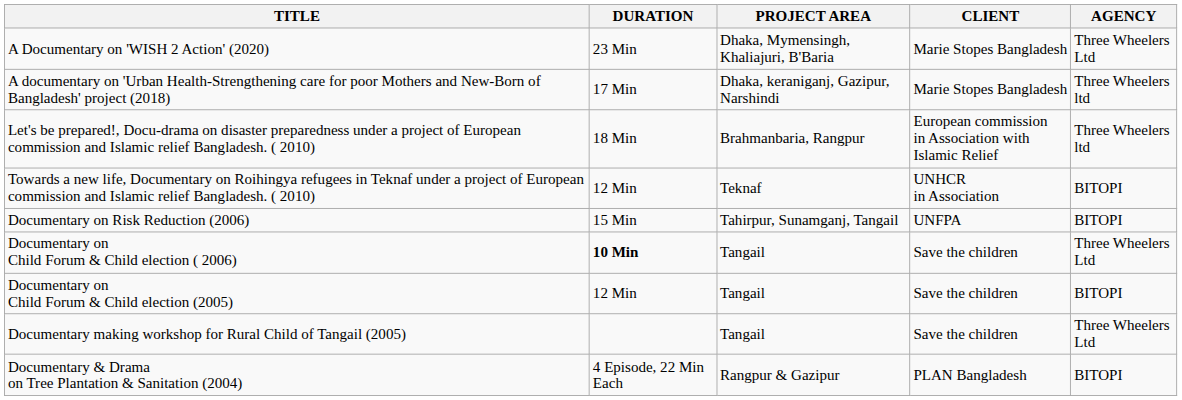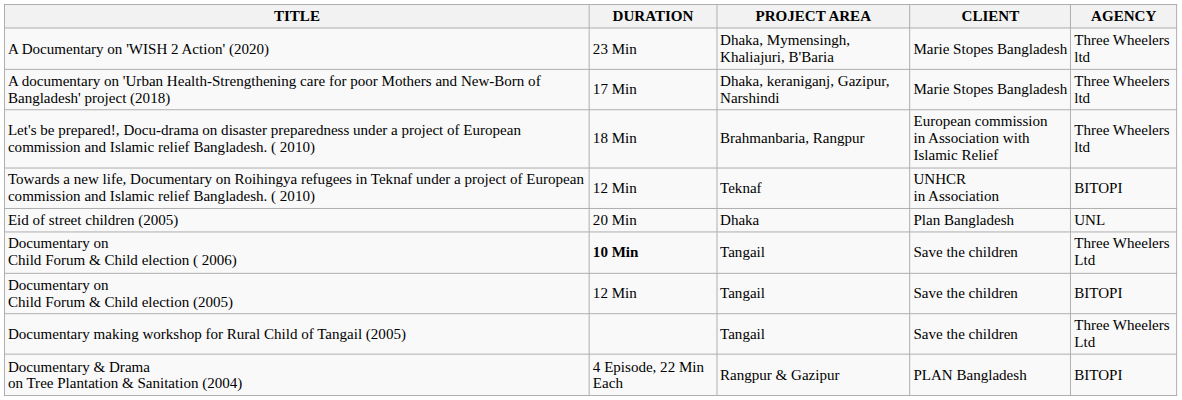A Documentary on 'WISH 2 Action' (2020) | AGENCY: Three Wheelers Ltd -> Three Wheelers ltd
- row: Documentary on Risk Reduction (2006) | 15 Min | Tahirpur, Sunamganj, Tangail | UNFPA | BITOPI
+ row: Eid of street children (2005) | 20 Min | Dhaka | Plan Bangladesh | UNL
